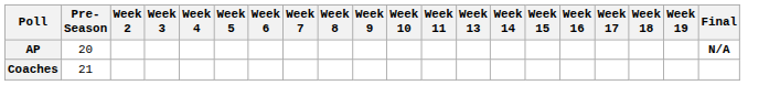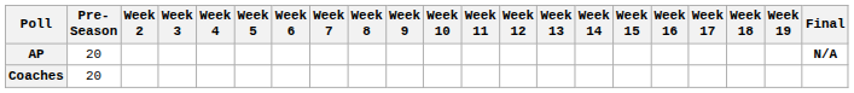+ column: Week 12
Coaches | Pre- Season: 21 -> 20
